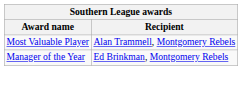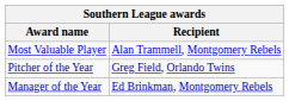+ row: Pitcher of the Year | Greg Field, Orlando Twins
